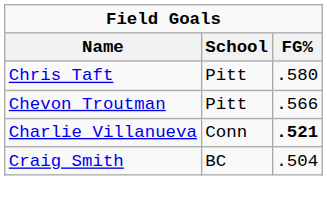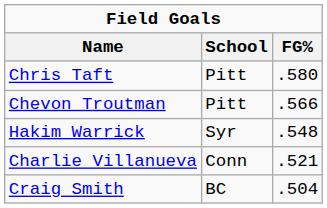+ row: Hakim Warrick | Syr | .548
Charlie Villanueva | FG%: bold -> normal
